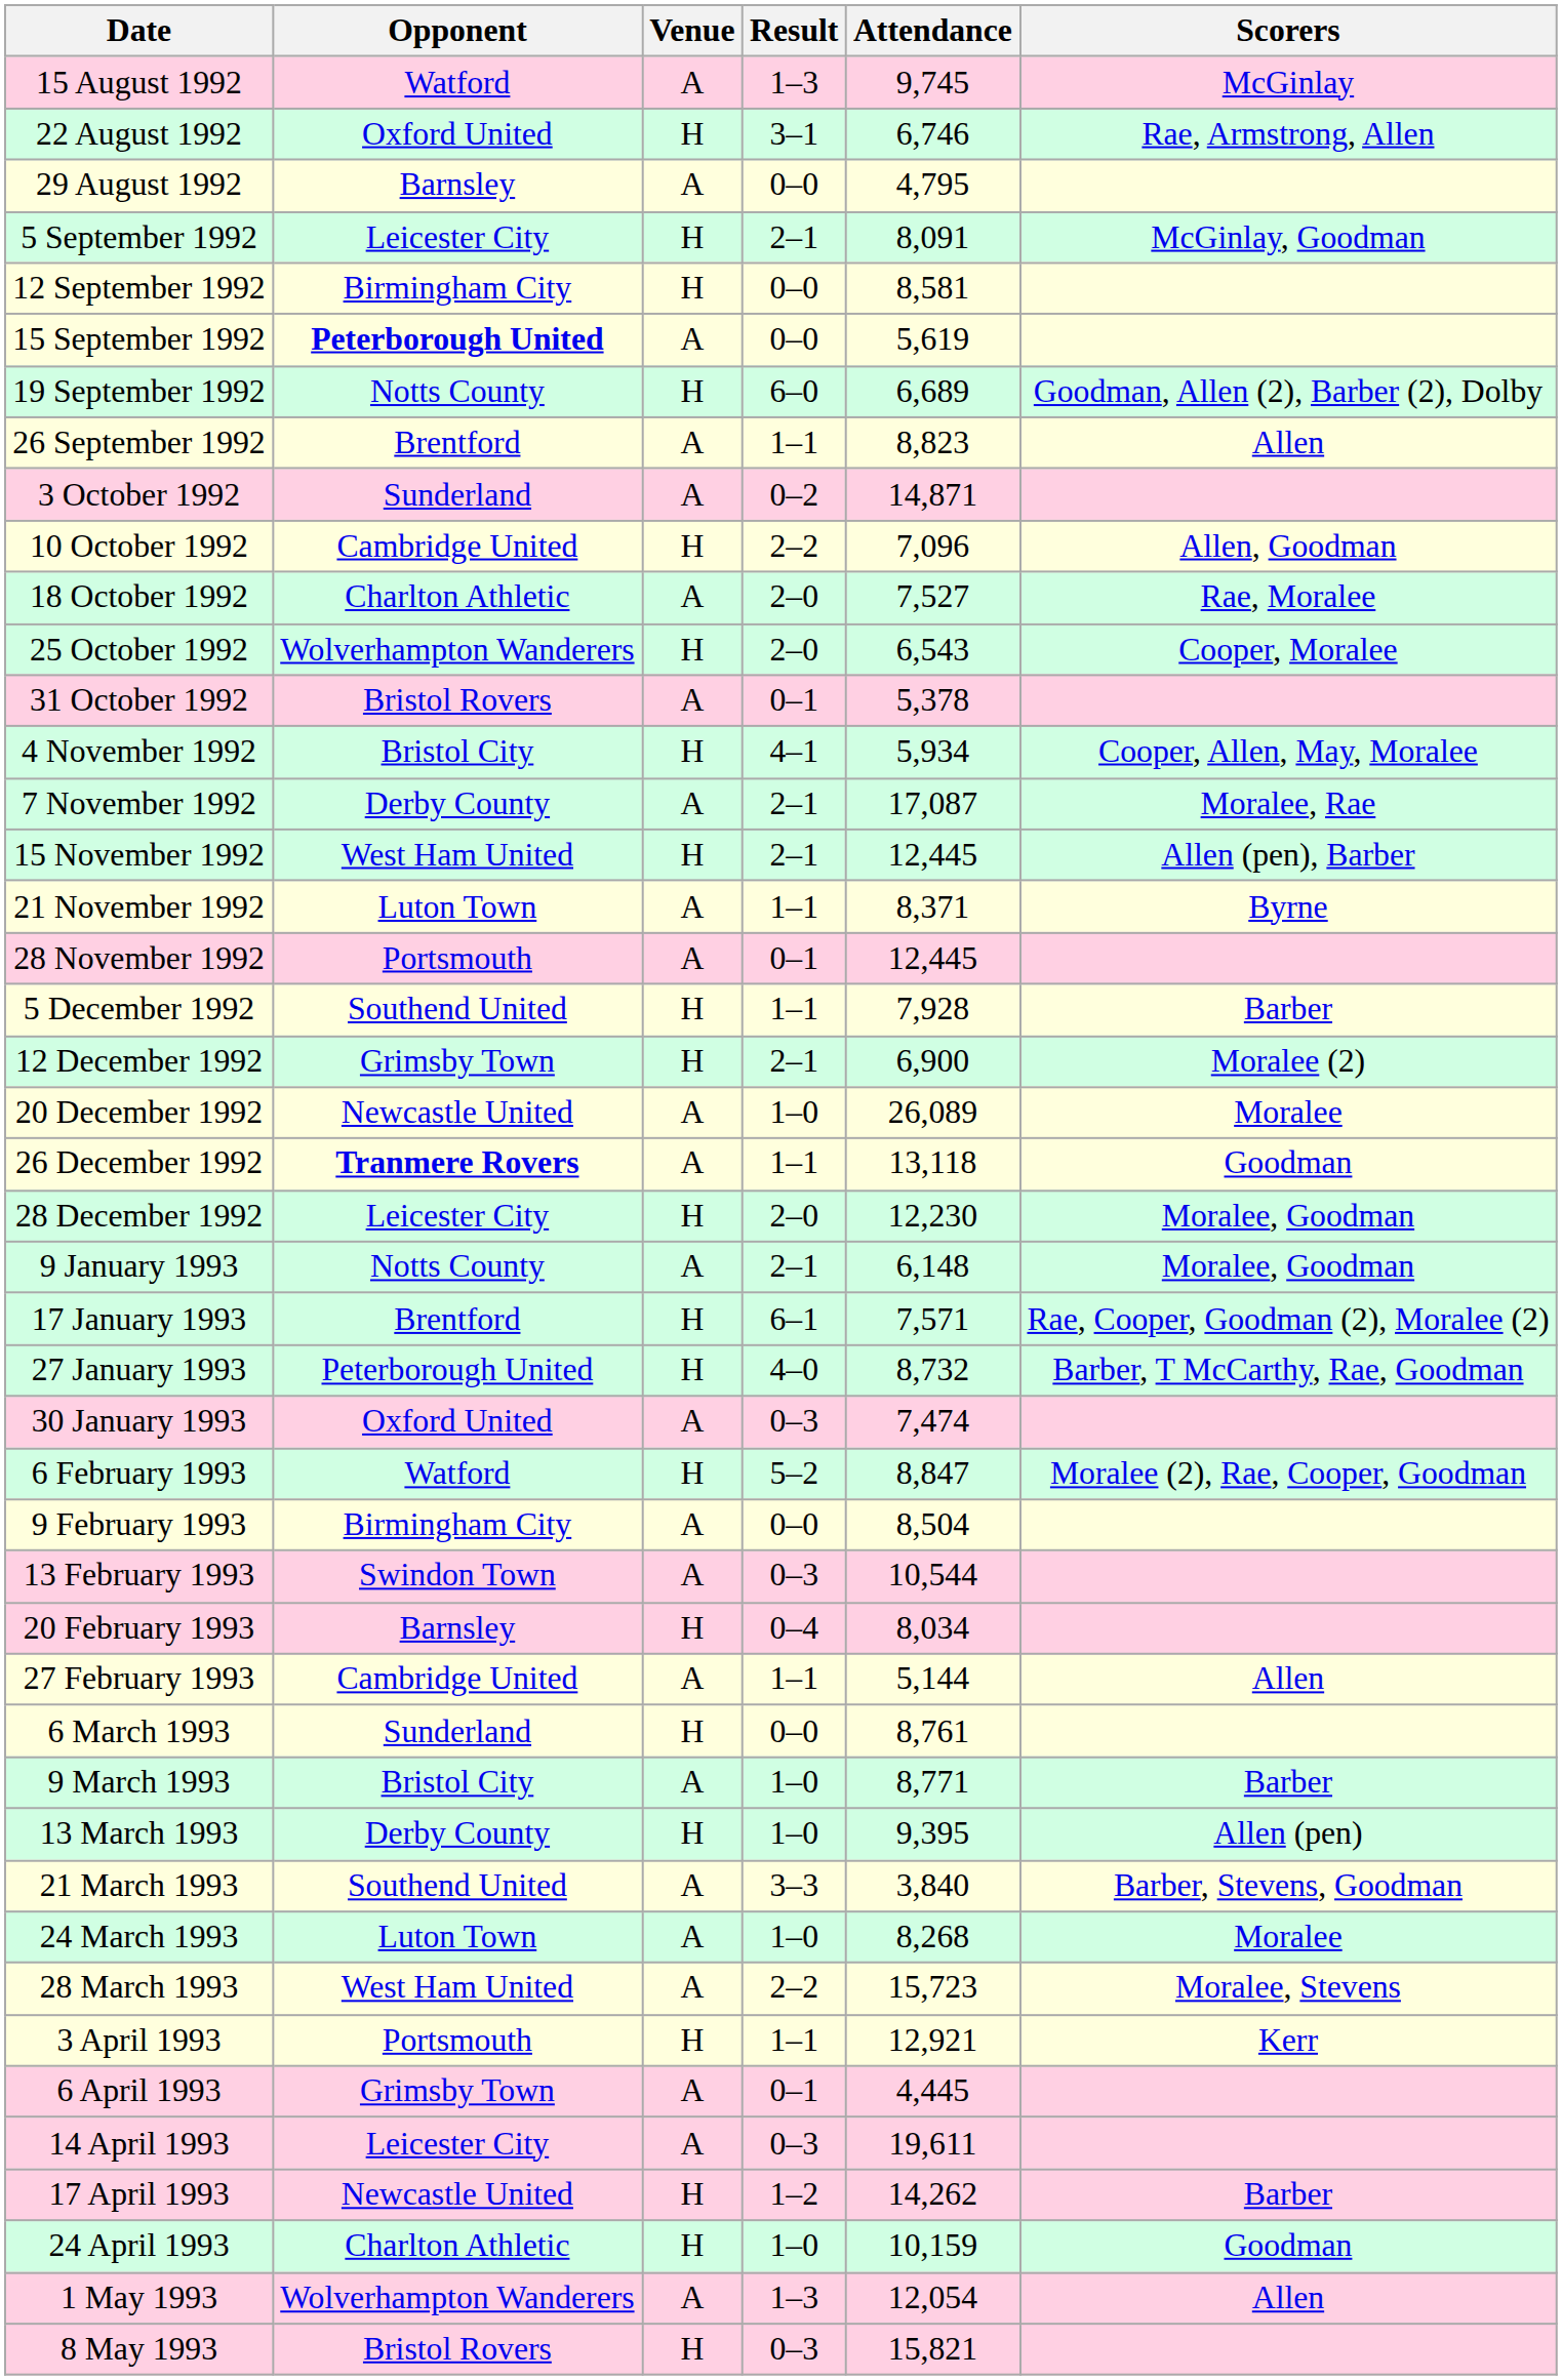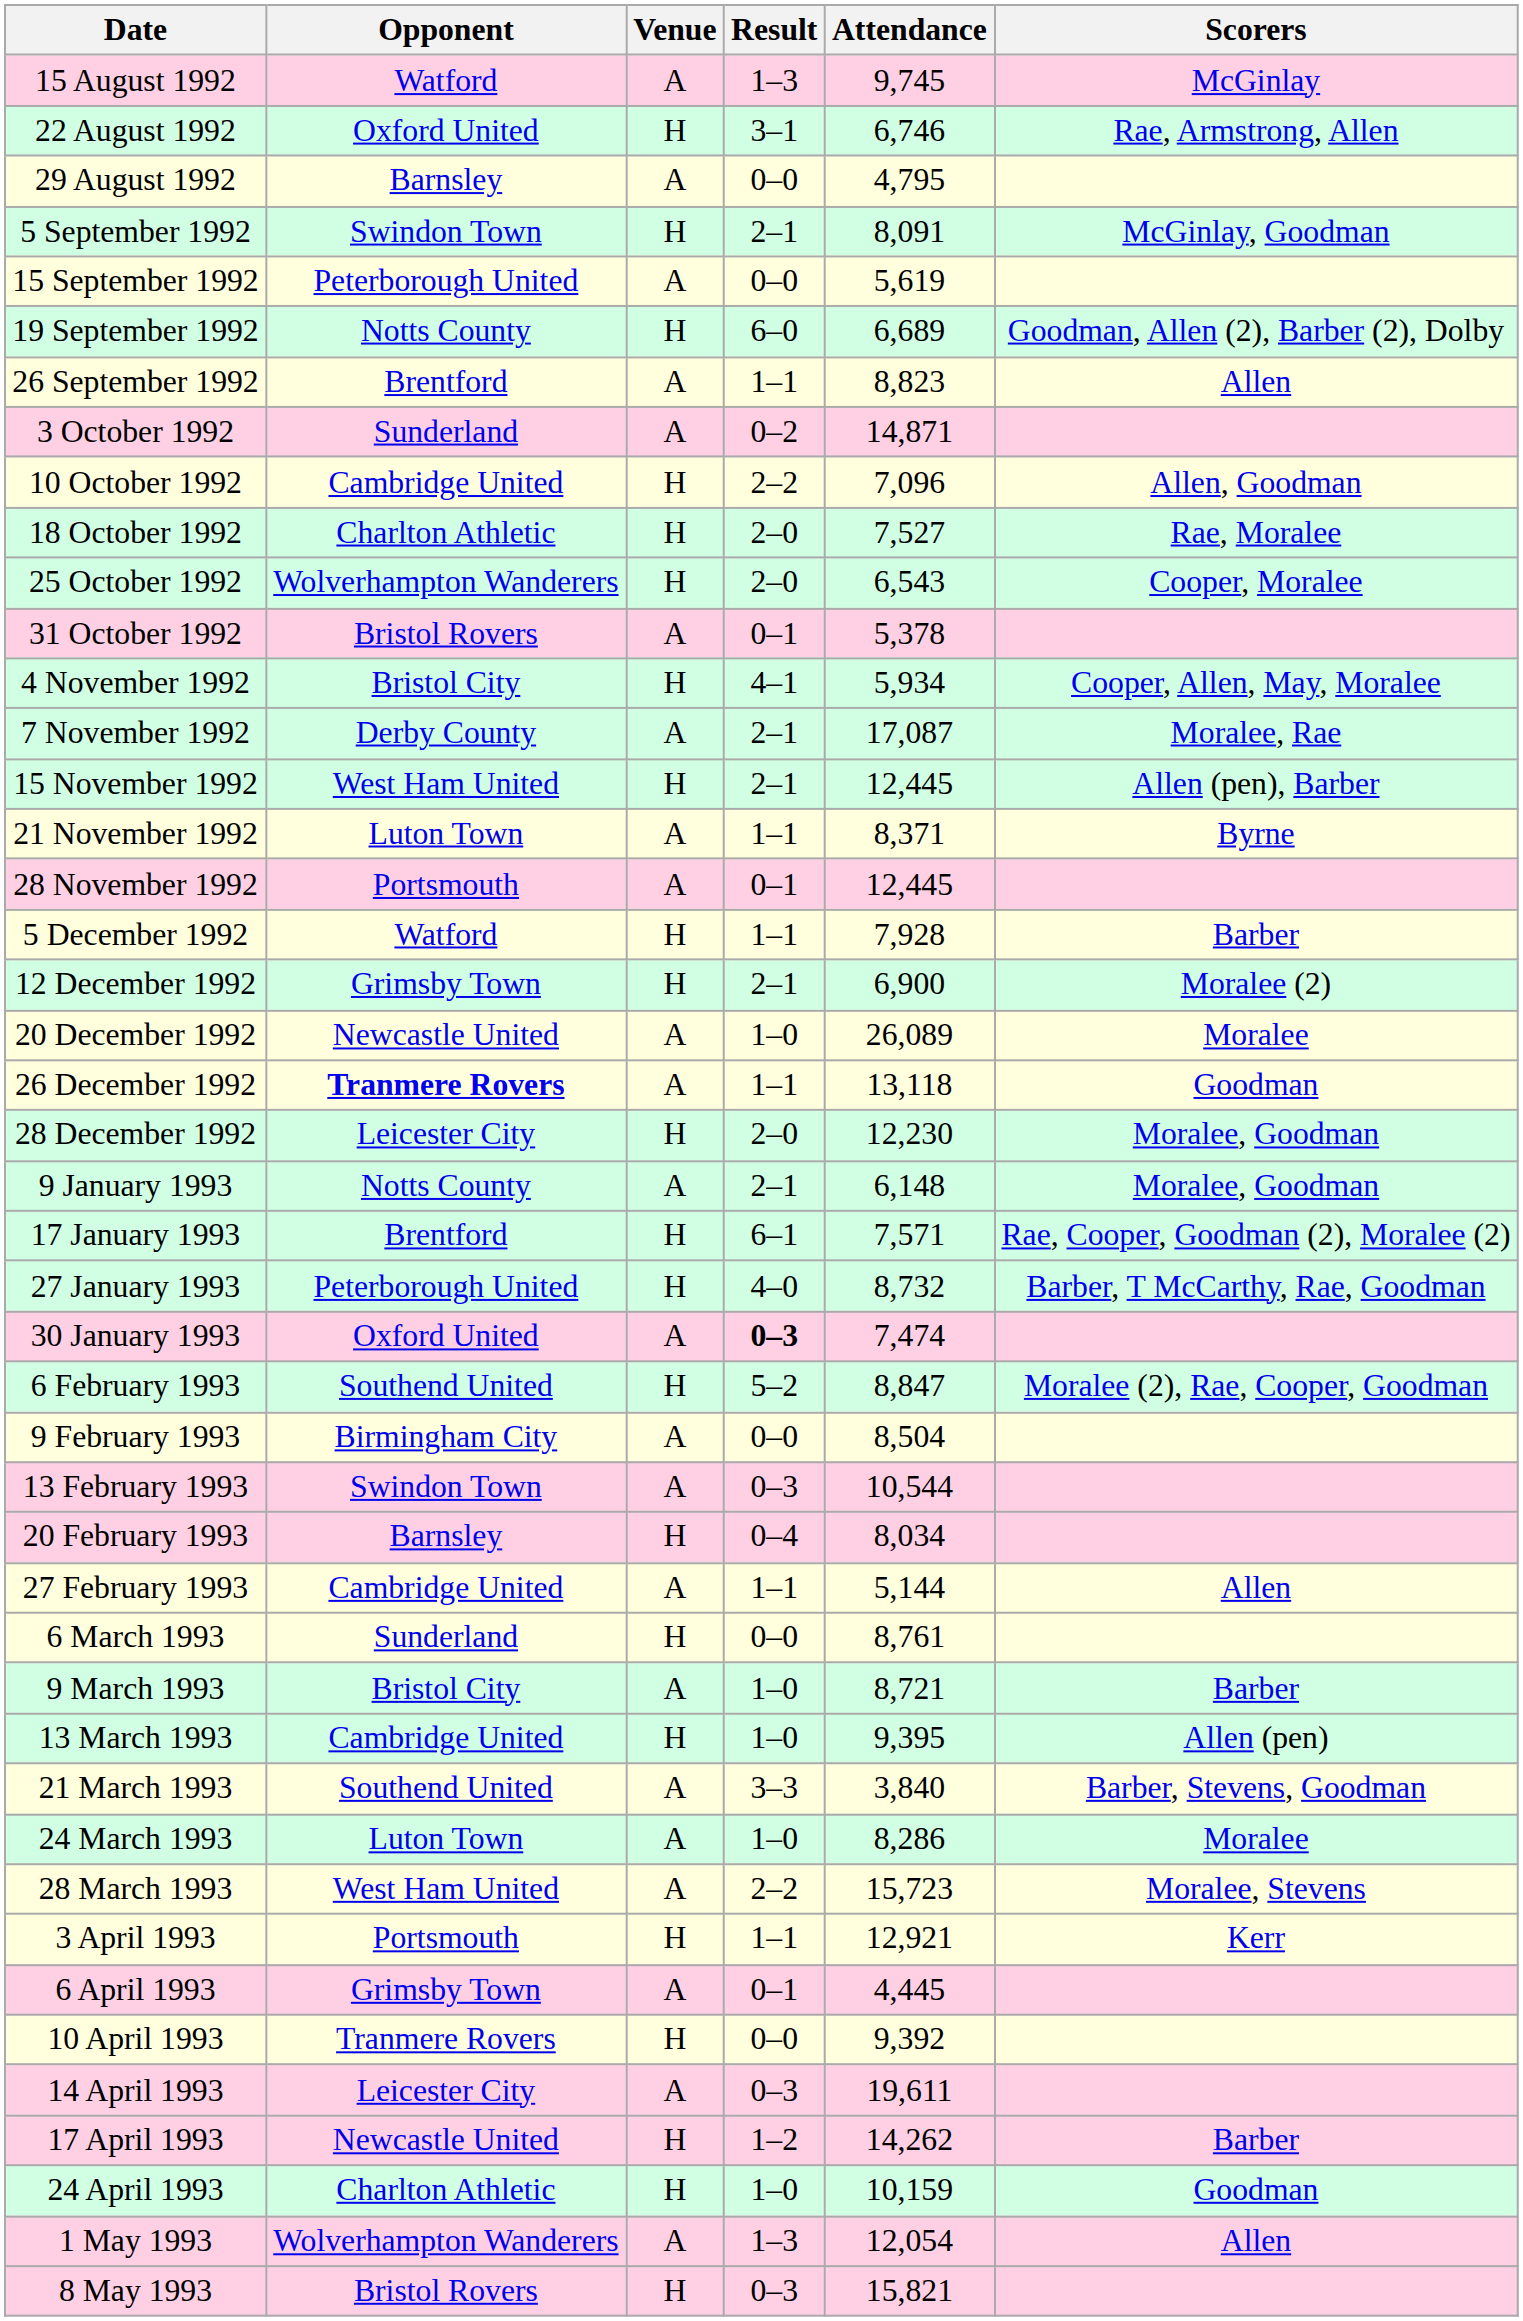5 September 1992 | Opponent: Leicester City -> Swindon Town
- row: 12 September 1992 | Birmingham City | H | 0–0 | 8,581
15 September 1992 | Opponent: bold -> normal
18 October 1992 | Venue: A -> H
5 December 1992 | Opponent: Southend United -> Watford
30 January 1993 | Result: normal -> bold
6 February 1993 | Opponent: Watford -> Southend United
9 March 1993 | Attendance: 8,771 -> 8,721
13 March 1993 | Opponent: Derby County -> Cambridge United
24 March 1993 | Attendance: 8,268 -> 8,286
+ row: 10 April 1993 | Tranmere Rovers | H | 0–0 | 9,392
